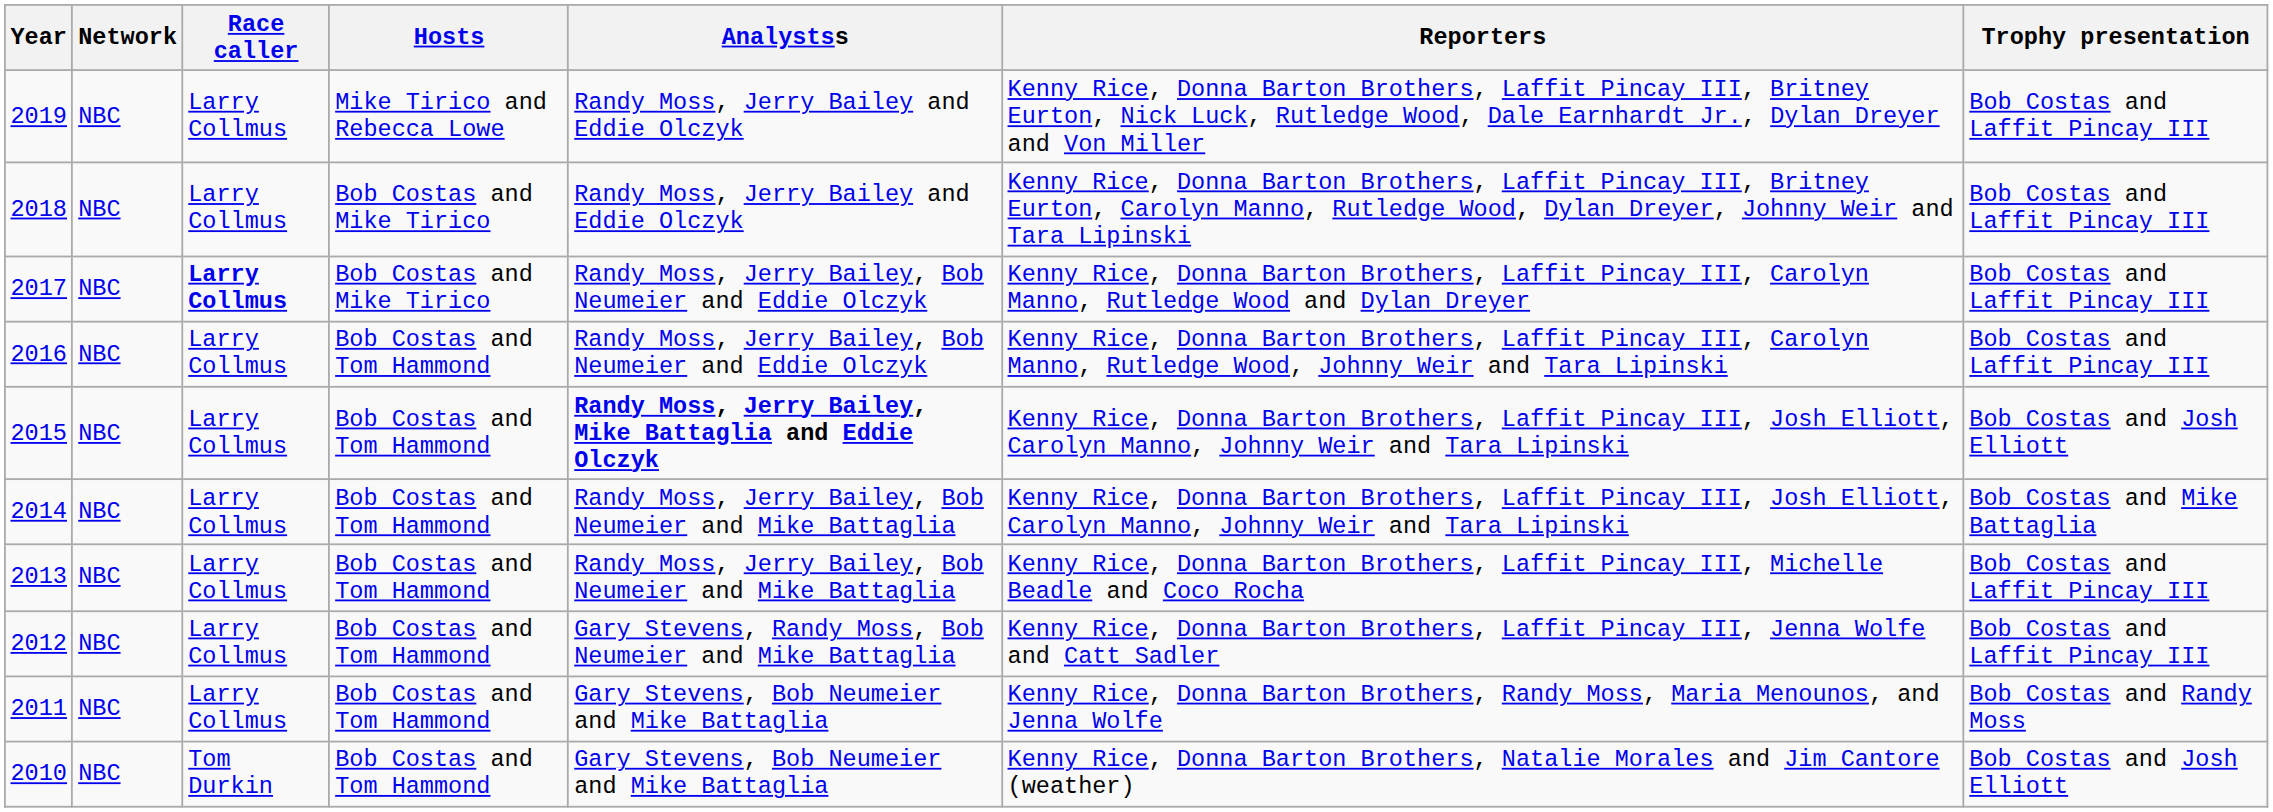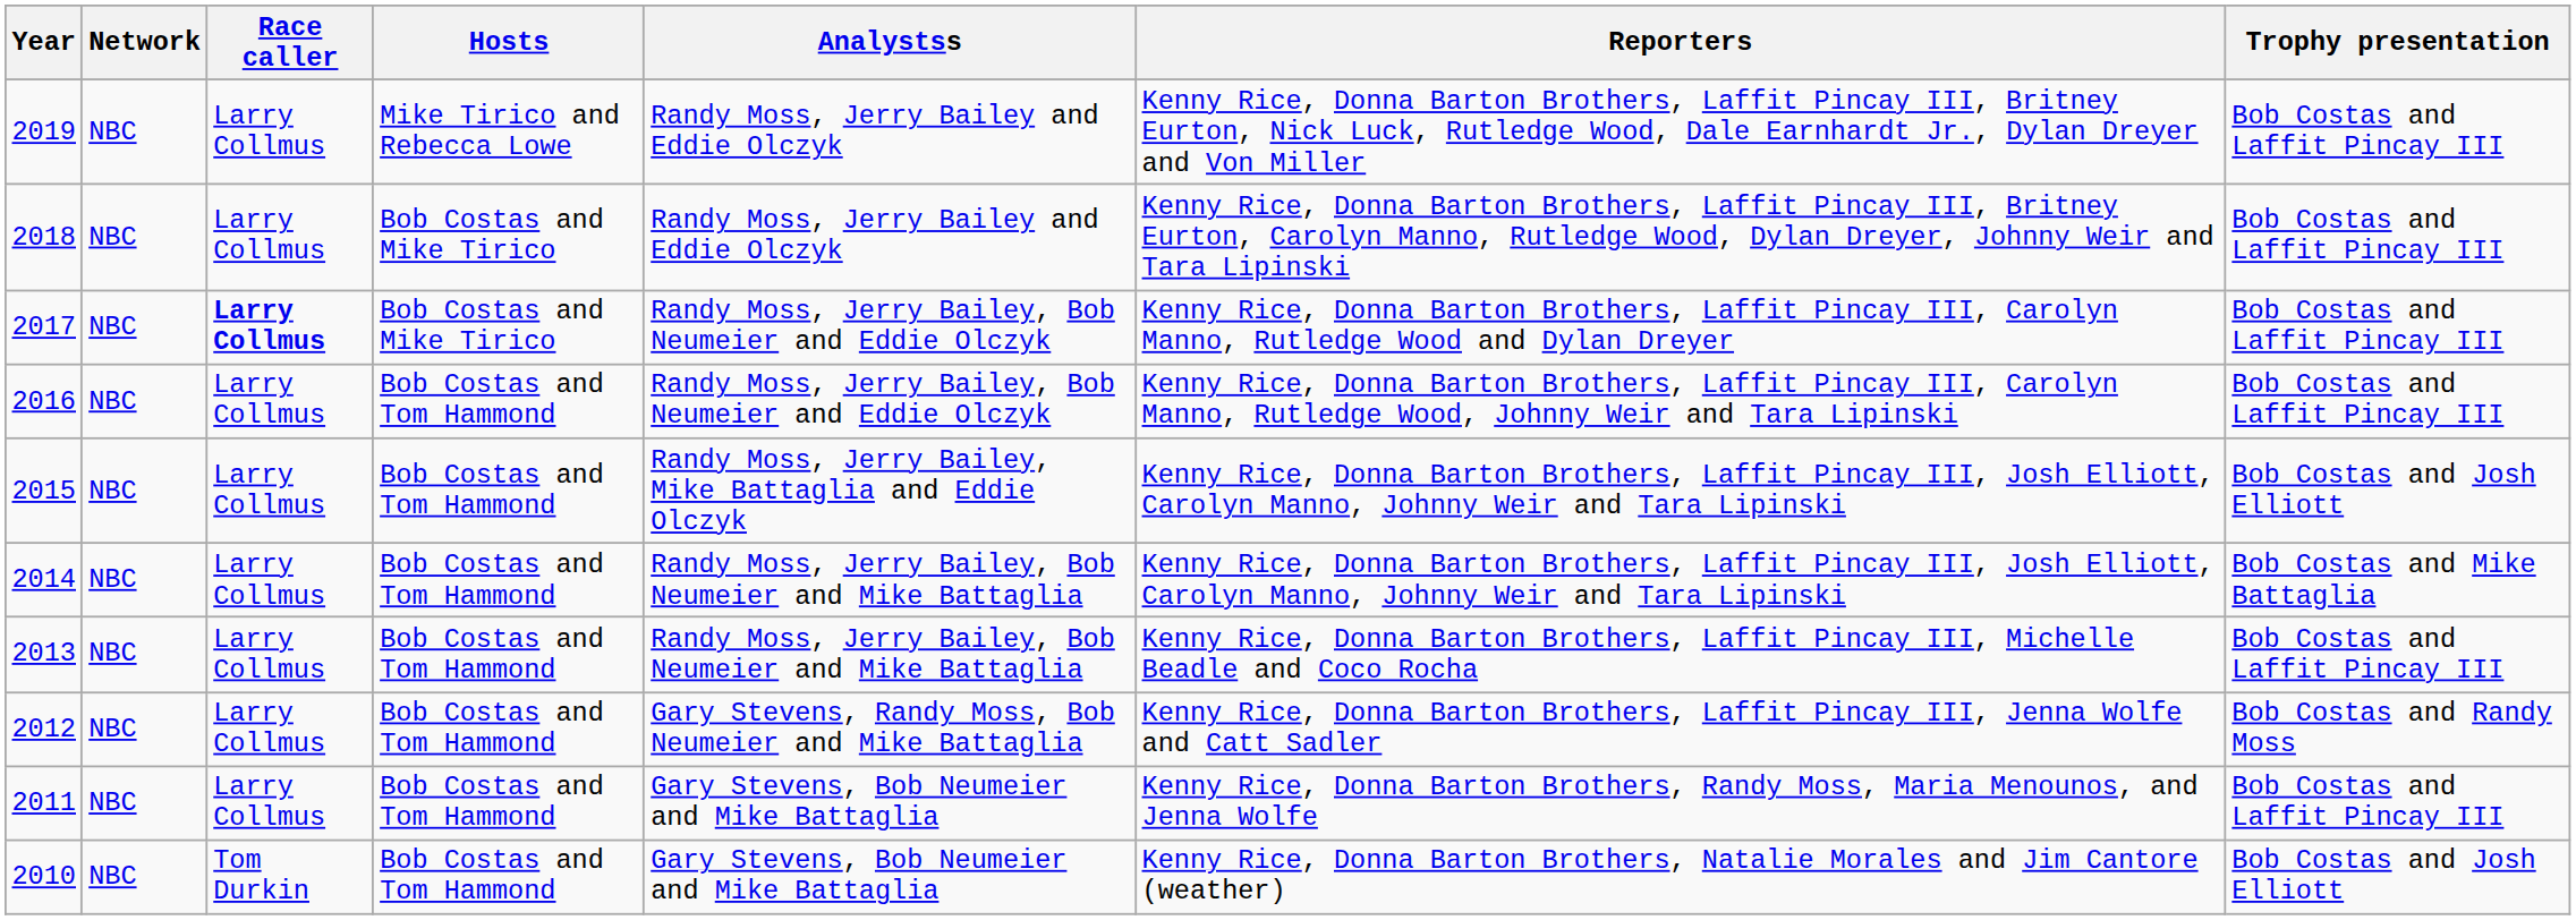2015 | Analystss: bold -> normal
2012 | Trophy presentation: Bob Costas and Laffit Pincay III -> Bob Costas and Randy Moss
2011 | Trophy presentation: Bob Costas and Randy Moss -> Bob Costas and Laffit Pincay III
